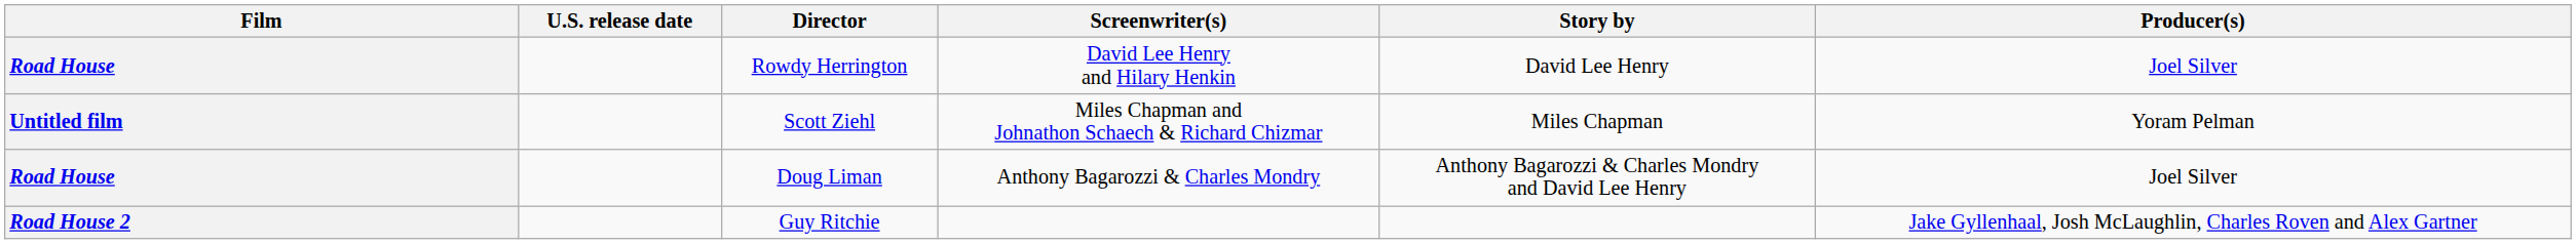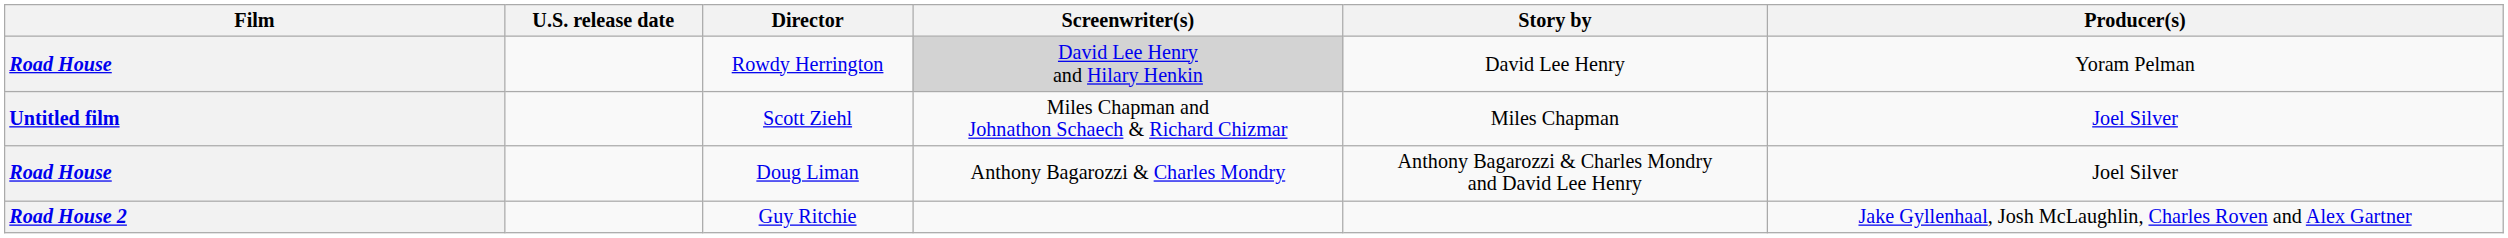Rowdy Herrington | Screenwriter(s): no background -> lightgrey background
Rowdy Herrington | Producer(s): Joel Silver -> Yoram Pelman
Scott Ziehl | Producer(s): Yoram Pelman -> Joel Silver
